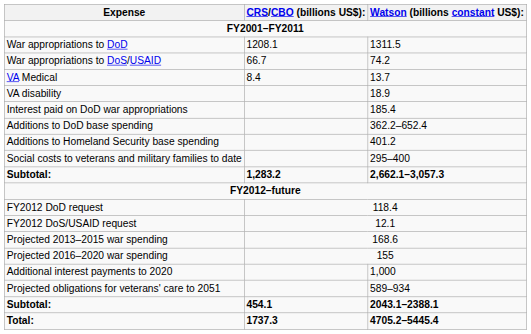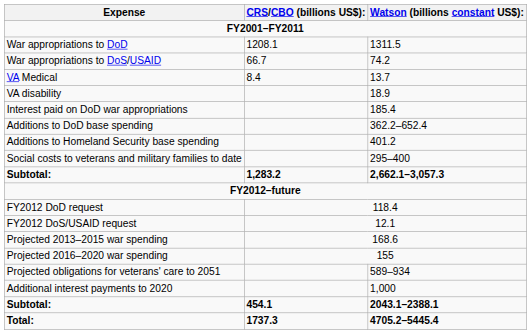rows swapped: Projected obligations for veterans' care to 2051 <-> Additional interest payments to 2020
